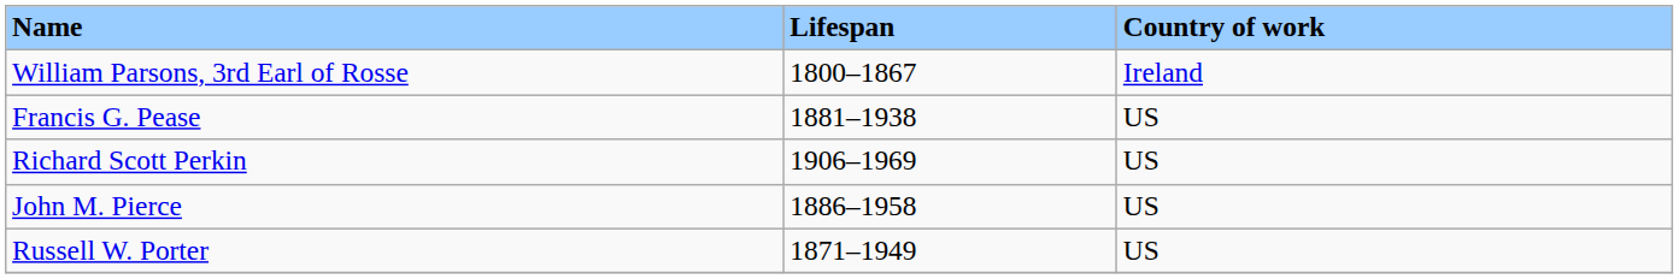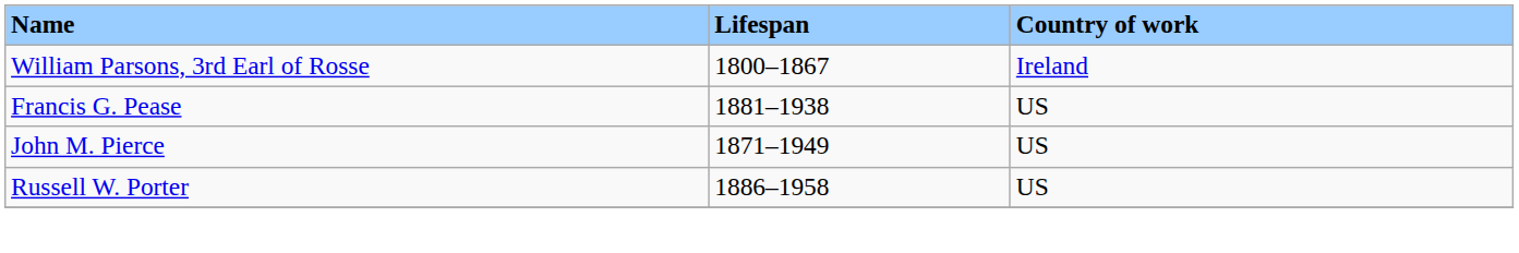- row: Richard Scott Perkin | 1906–1969 | US
John M. Pierce | Lifespan: 1886–1958 -> 1871–1949
Russell W. Porter | Lifespan: 1871–1949 -> 1886–1958
